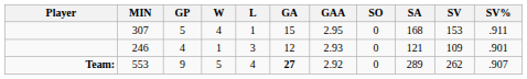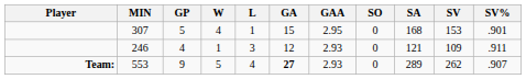307 | SV%: .911 -> .901
246 | SV%: .901 -> .911
553 | GAA: 2.92 -> 2.93
